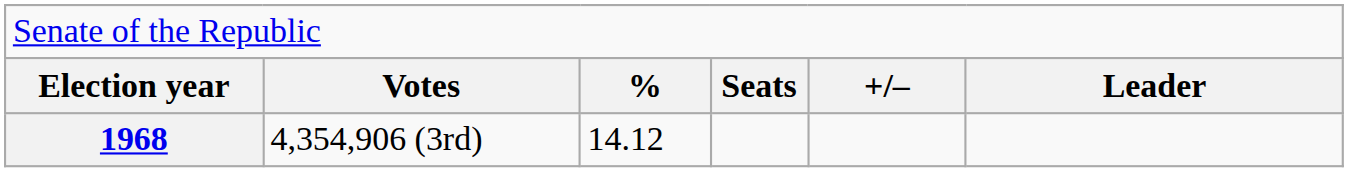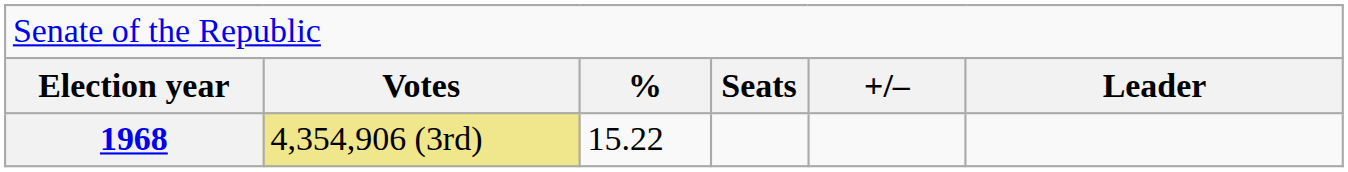1968 | column 2: no background -> khaki background
1968 | column 3: 14.12 -> 15.22
